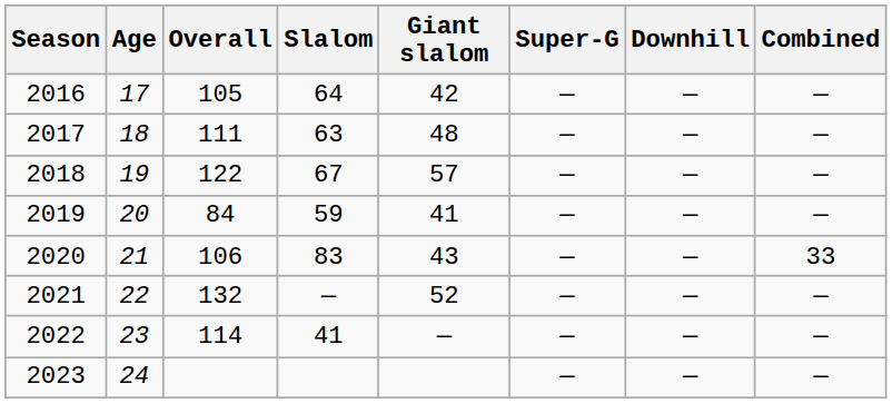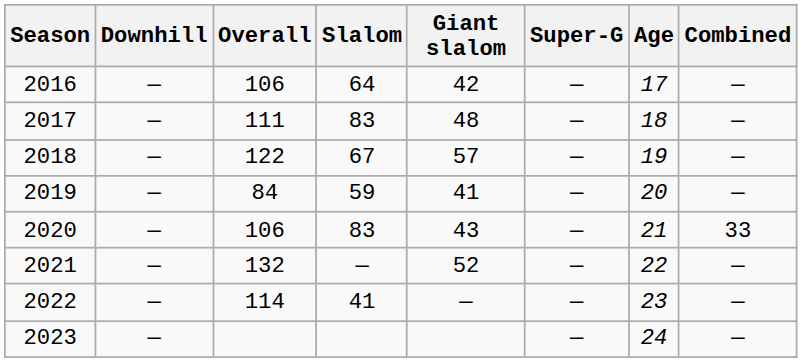columns swapped: Age <-> Downhill
2016 | Overall: 105 -> 106
2017 | Slalom: 63 -> 83
